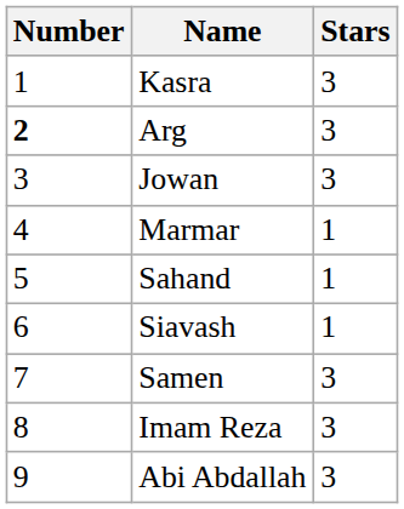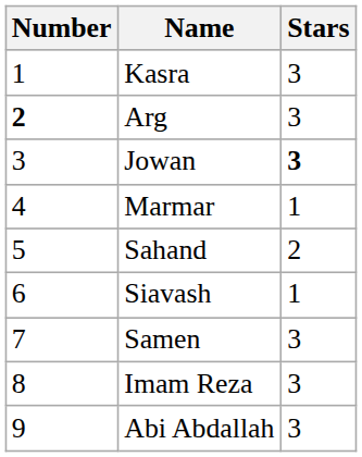Jowan | Stars: normal -> bold
Sahand | Stars: 1 -> 2
